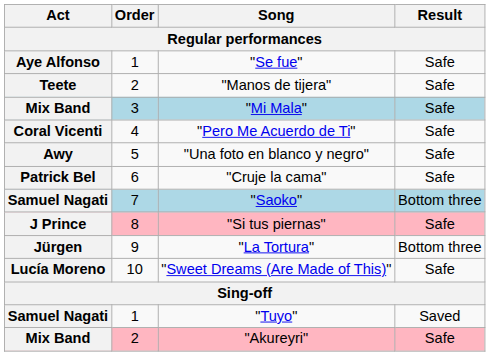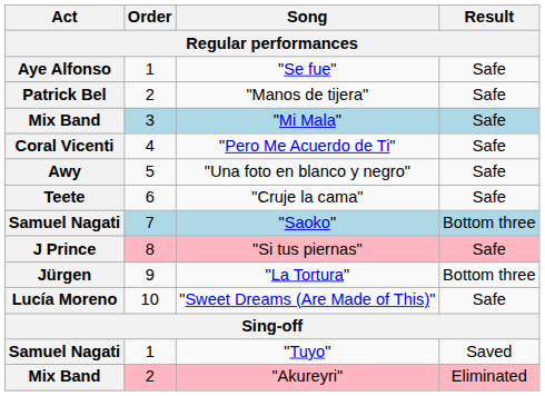"Manos de tijera" | Act: Teete -> Patrick Bel
"Cruje la cama" | Act: Patrick Bel -> Teete
"Akureyri" | Result: Safe -> Eliminated
